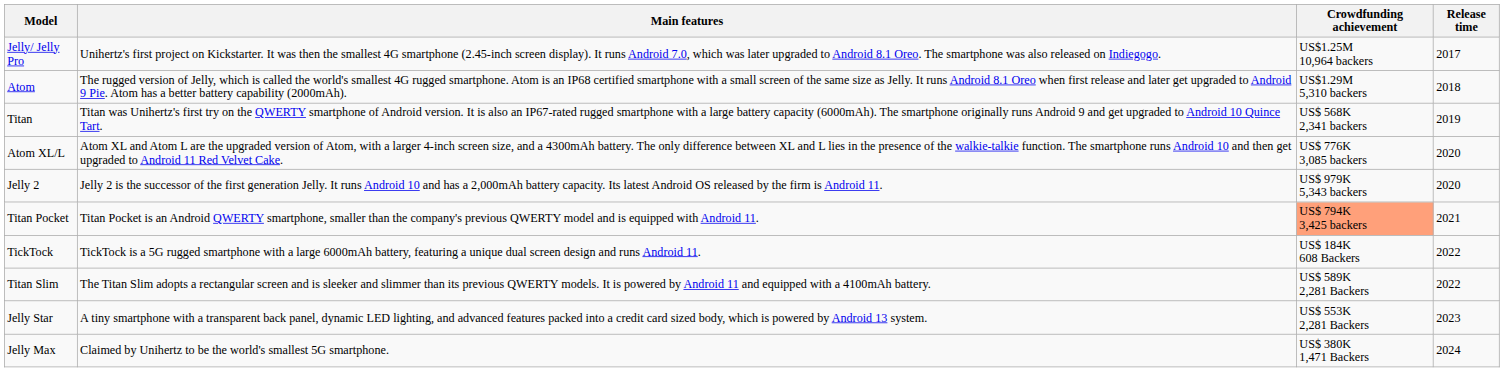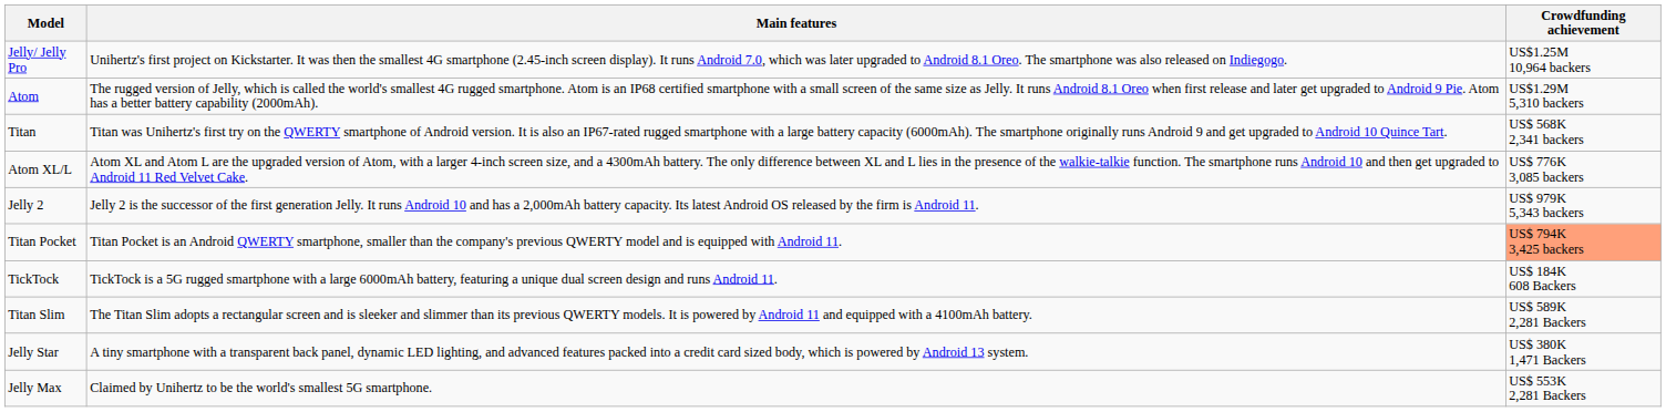- column: Release time | 2017 | 2018 | 2019 | 2020 | 2020 | 2021 | 2022 | 2022 | 2023 | 2024
Jelly Star | Crowdfunding achievement: US$ 553K 2,281 Backers -> US$ 380K 1,471 Backers
Jelly Max | Crowdfunding achievement: US$ 380K 1,471 Backers -> US$ 553K 2,281 Backers
